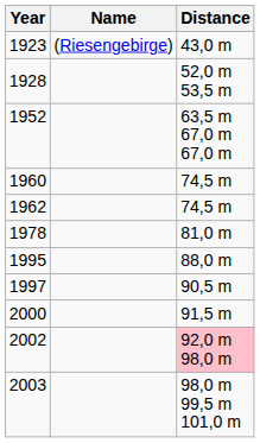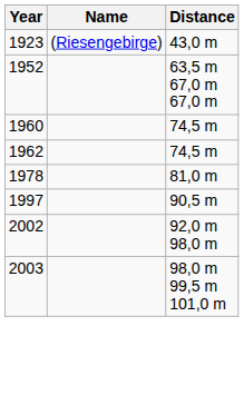- row: 1928 | 52,0 m 53,5 m
- row: 1995 | 88,0 m
- row: 2000 | 91,5 m
2002 | Distance: pink background -> no background
